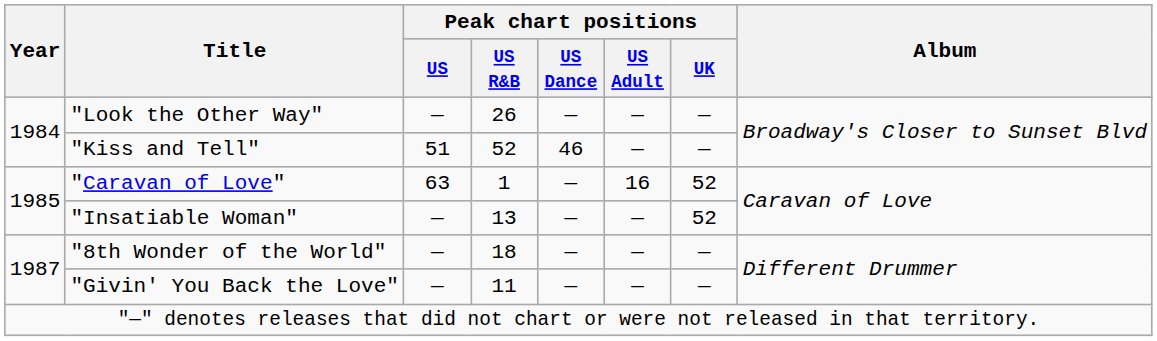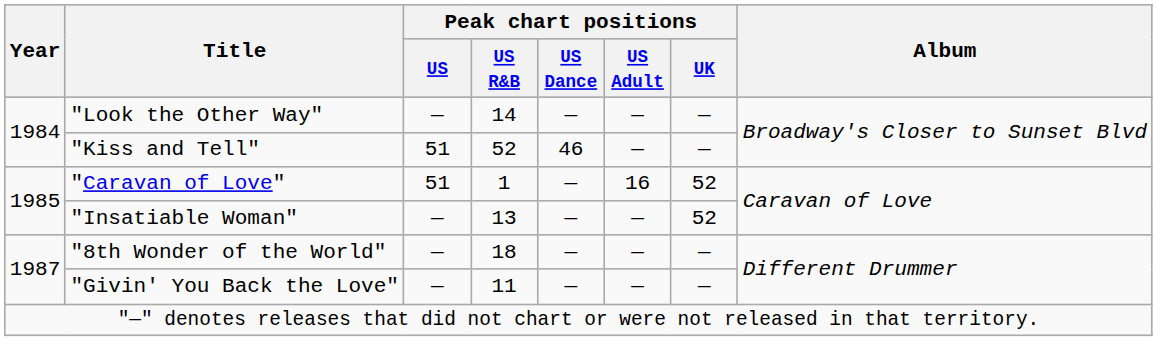"Look the Other Way" | Peak chart positions / US R&B: 26 -> 14
"Caravan of Love" | Peak chart positions / US: 63 -> 51
